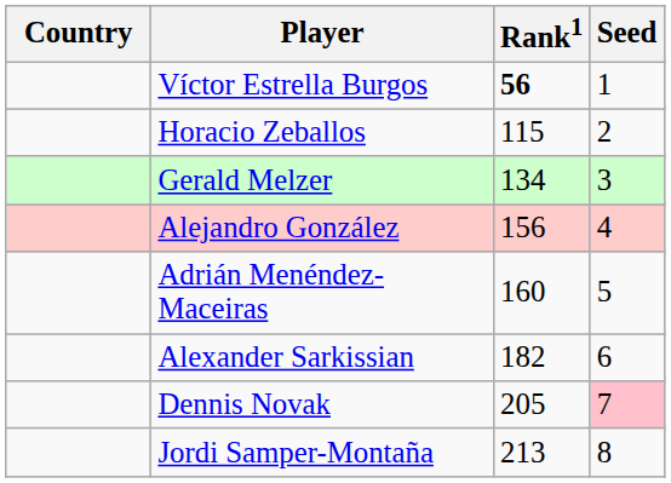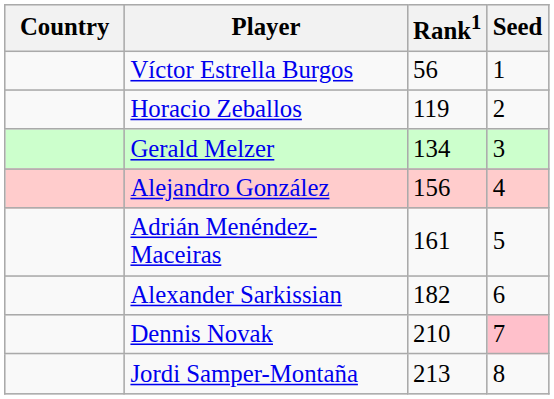Víctor Estrella Burgos | Rank1: bold -> normal
Horacio Zeballos | Rank1: 115 -> 119
Adrián Menéndez-Maceiras | Rank1: 160 -> 161
Dennis Novak | Rank1: 205 -> 210
